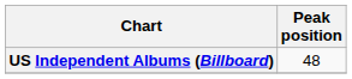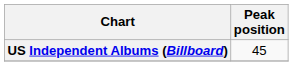US Independent Albums (Billboard) | Peak position: 48 -> 45
